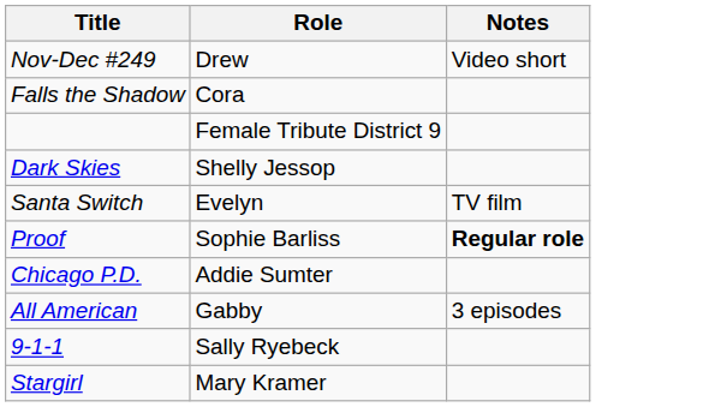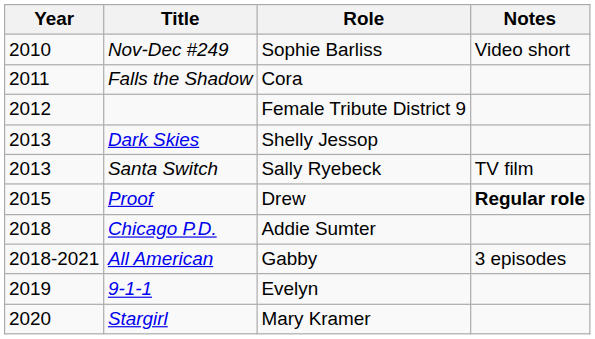+ column: Year | 2010 | 2011 | 2012 | 2013 | 2013 | 2015 | 2018 | 2018-2021 | 2019 | 2020
Nov-Dec #249 | Role: Drew -> Sophie Barliss
Santa Switch | Role: Evelyn -> Sally Ryebeck
Proof | Role: Sophie Barliss -> Drew
9-1-1 | Role: Sally Ryebeck -> Evelyn
